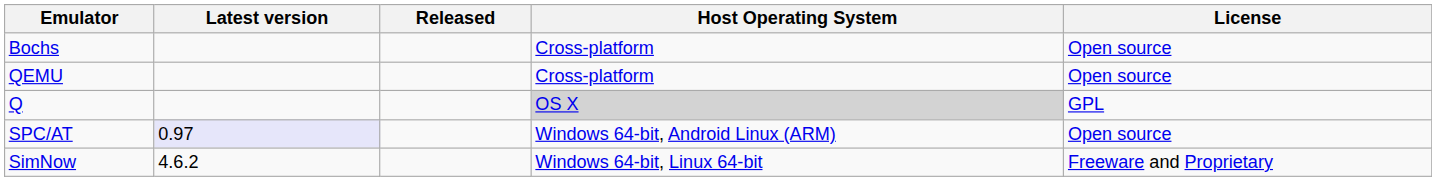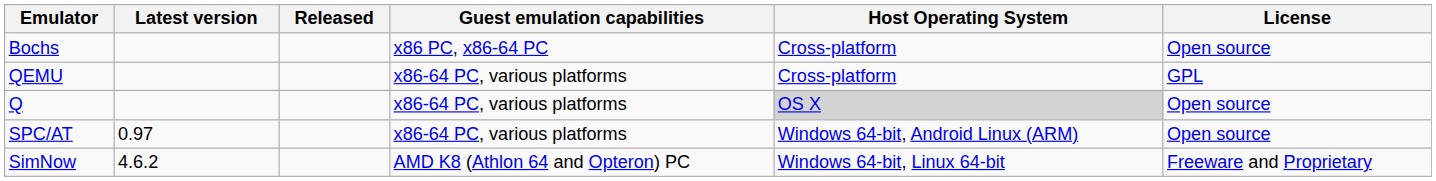+ column: Guest emulation capabilities | x86 PC, x86-64 PC | x86-64 PC, various platforms | x86-64 PC, various platforms | x86-64 PC, various platforms | AMD K8 (Athlon 64 and Opteron) PC
QEMU | License: Open source -> GPL
Q | License: GPL -> Open source
SPC/AT | Latest version: lavender background -> no background
